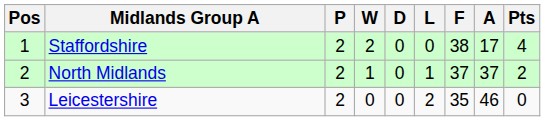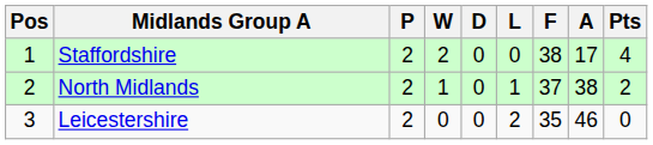North Midlands | A: 37 -> 38
